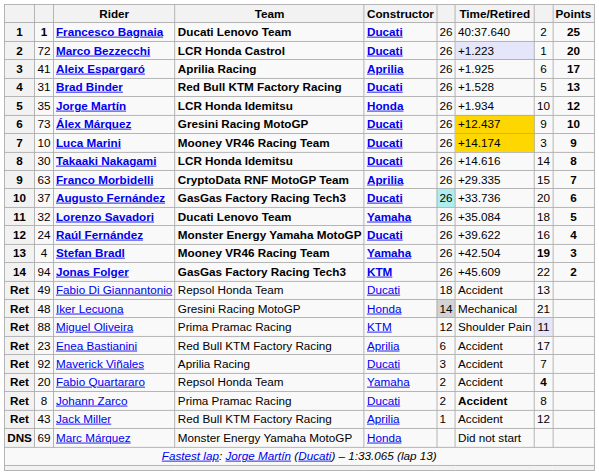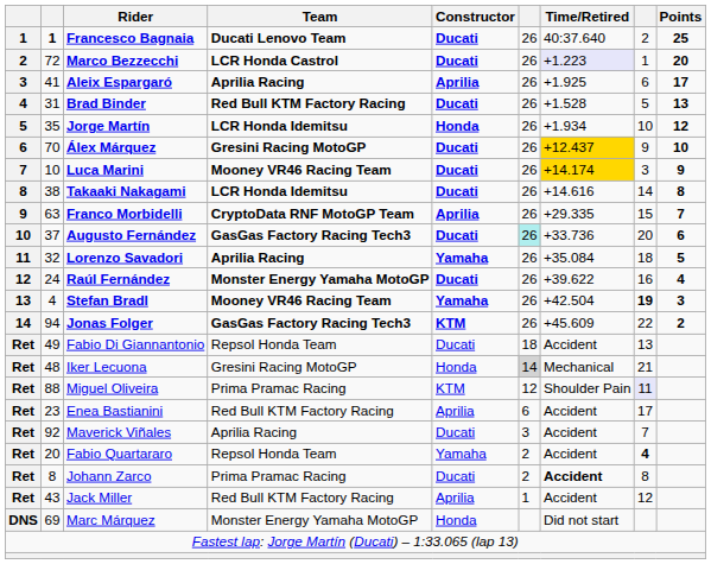Álex Márquez | column 2: 73 -> 70
Takaaki Nakagami | column 2: 30 -> 38
Lorenzo Savadori | Team: Ducati Lenovo Team -> Aprilia Racing
